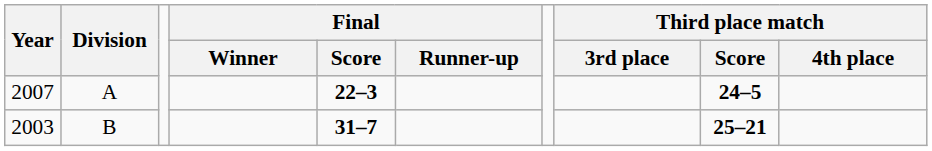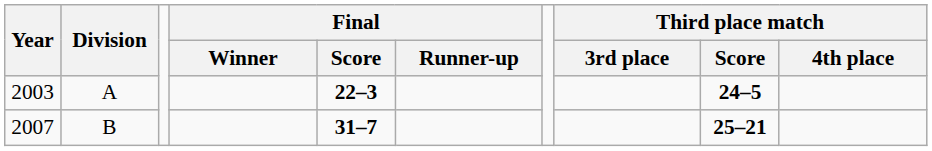A | Year: 2007 -> 2003
B | Year: 2003 -> 2007
